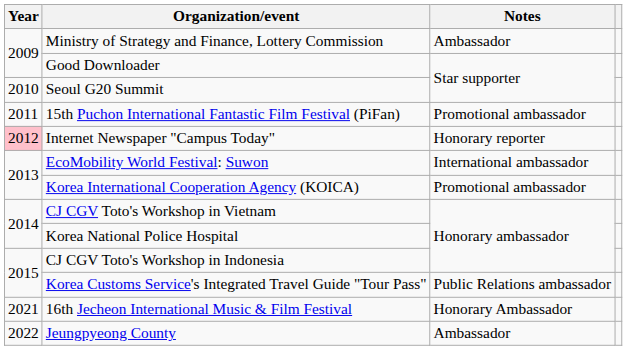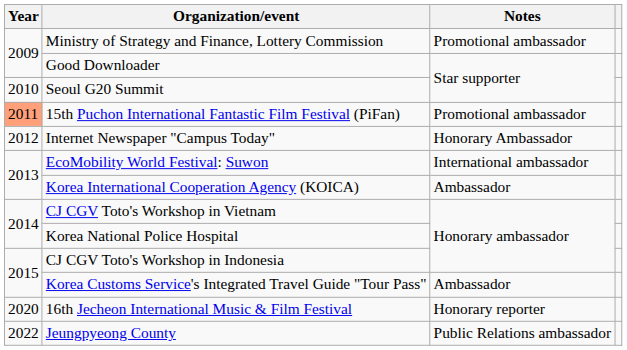Ministry of Strategy and Finance, Lottery Commission | Notes: Ambassador -> Promotional ambassador
15th Puchon International Fantastic Film Festival (PiFan) | Year: no background -> lightsalmon background
Internet Newspaper "Campus Today" | Year: pink background -> no background
Internet Newspaper "Campus Today" | Notes: Honorary reporter -> Honorary Ambassador
Korea International Cooperation Agency (KOICA) | Notes: Promotional ambassador -> Ambassador
Korea Customs Service's Integrated Travel Guide "Tour Pass" | Notes: Public Relations ambassador -> Ambassador
16th Jecheon International Music & Film Festival | Year: 2021 -> 2020
16th Jecheon International Music & Film Festival | Notes: Honorary Ambassador -> Honorary reporter
Jeungpyeong County | Notes: Ambassador -> Public Relations ambassador
